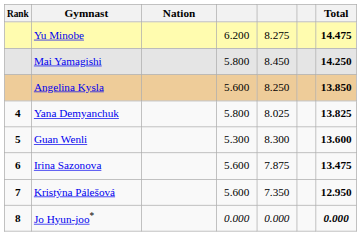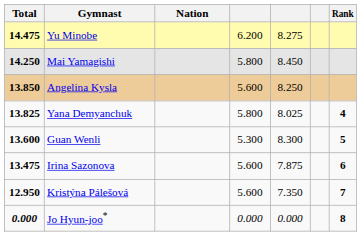columns swapped: Rank <-> Total
